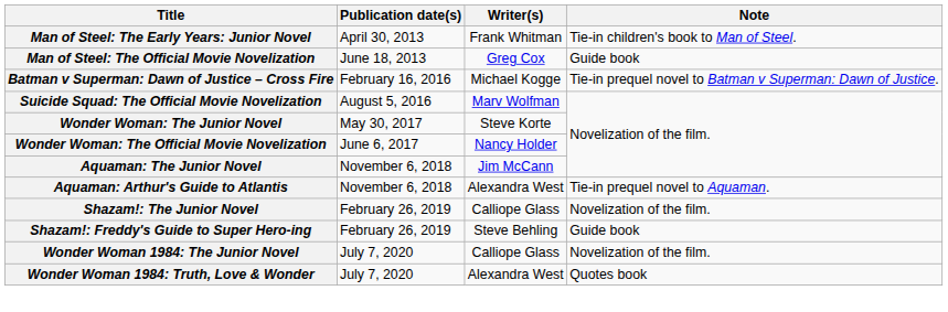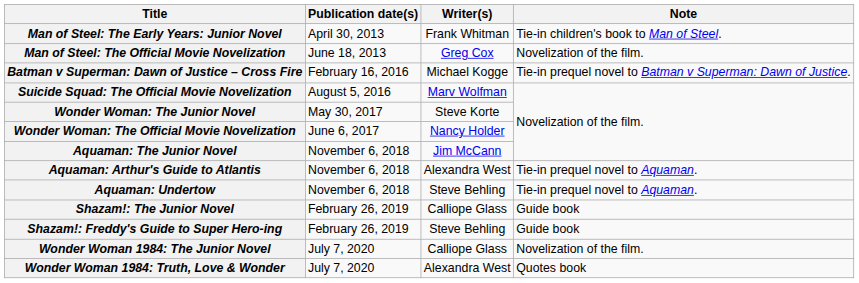Man of Steel: The Official Movie Novelization | Note: Guide book -> Novelization of the film.
+ row: Aquaman: Undertow | November 6, 2018 | Steve Behling | Tie-in prequel novel to Aquaman.
Shazam!: The Junior Novel | Note: Novelization of the film. -> Guide book
